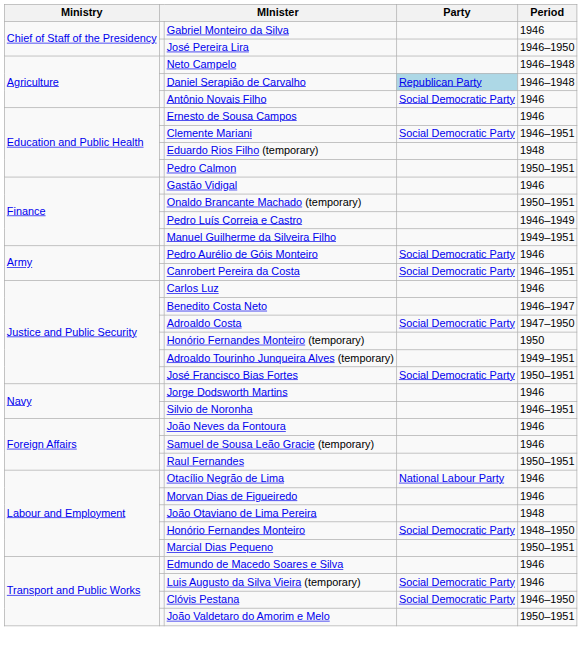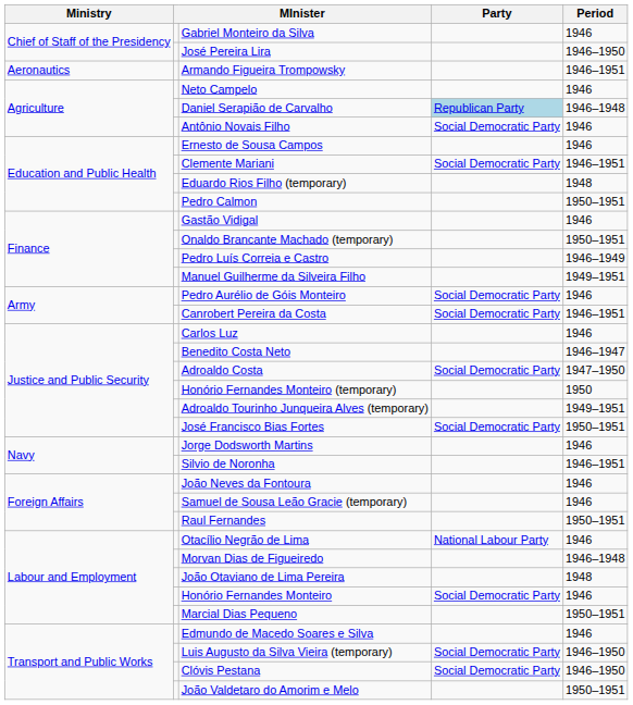+ row: Aeronautics | Armando Figueira Trompowsky | 1946–1951
Neto Campelo | Period: 1946–1948 -> 1946
Morvan Dias de Figueiredo | Period: 1946 -> 1946–1948
Honório Fernandes Monteiro | Period: 1948–1950 -> 1946
Luis Augusto da Silva Vieira (temporary) | Period: 1946 -> 1946–1950
